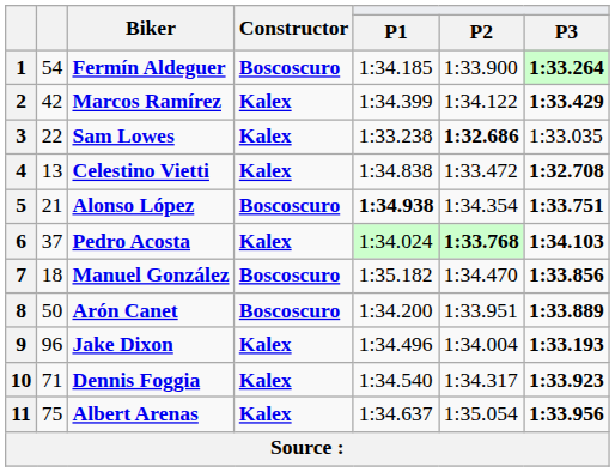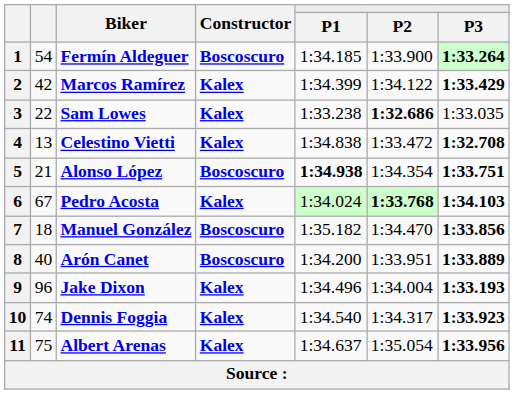6 | column 2: 37 -> 67
8 | column 2: 50 -> 40
10 | column 2: 71 -> 74
